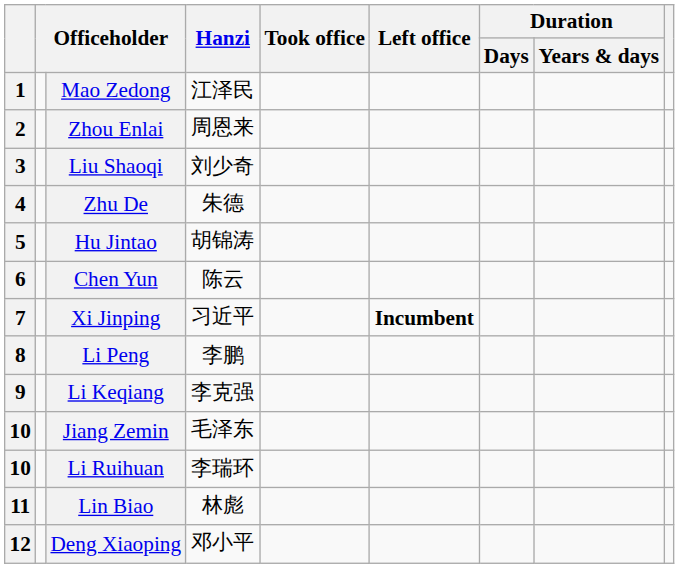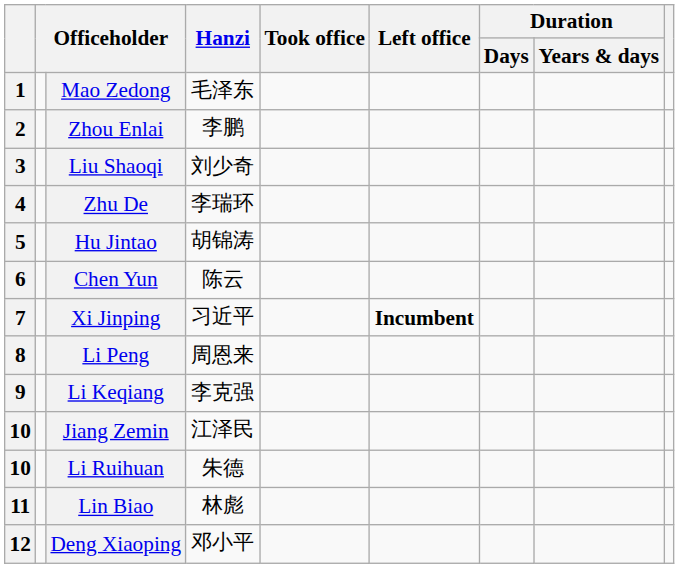Mao Zedong | Hanzi: 江泽民 -> 毛泽东
Zhou Enlai | Hanzi: 周恩来 -> 李鹏
Zhu De | Hanzi: 朱德 -> 李瑞环
Li Peng | Hanzi: 李鹏 -> 周恩来
Jiang Zemin | Hanzi: 毛泽东 -> 江泽民
Li Ruihuan | Hanzi: 李瑞环 -> 朱德
